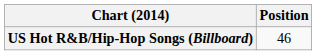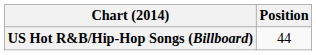US Hot R&B/Hip-Hop Songs (Billboard) | Position: 46 -> 44
